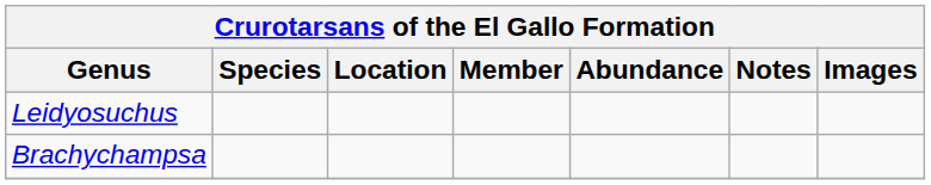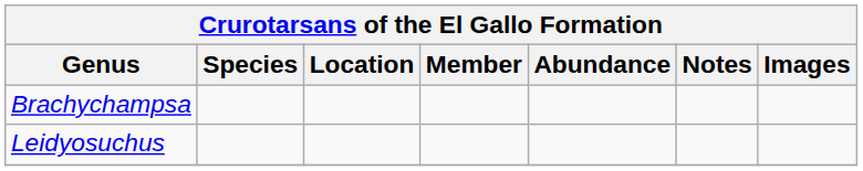rows swapped: Brachychampsa <-> Leidyosuchus
